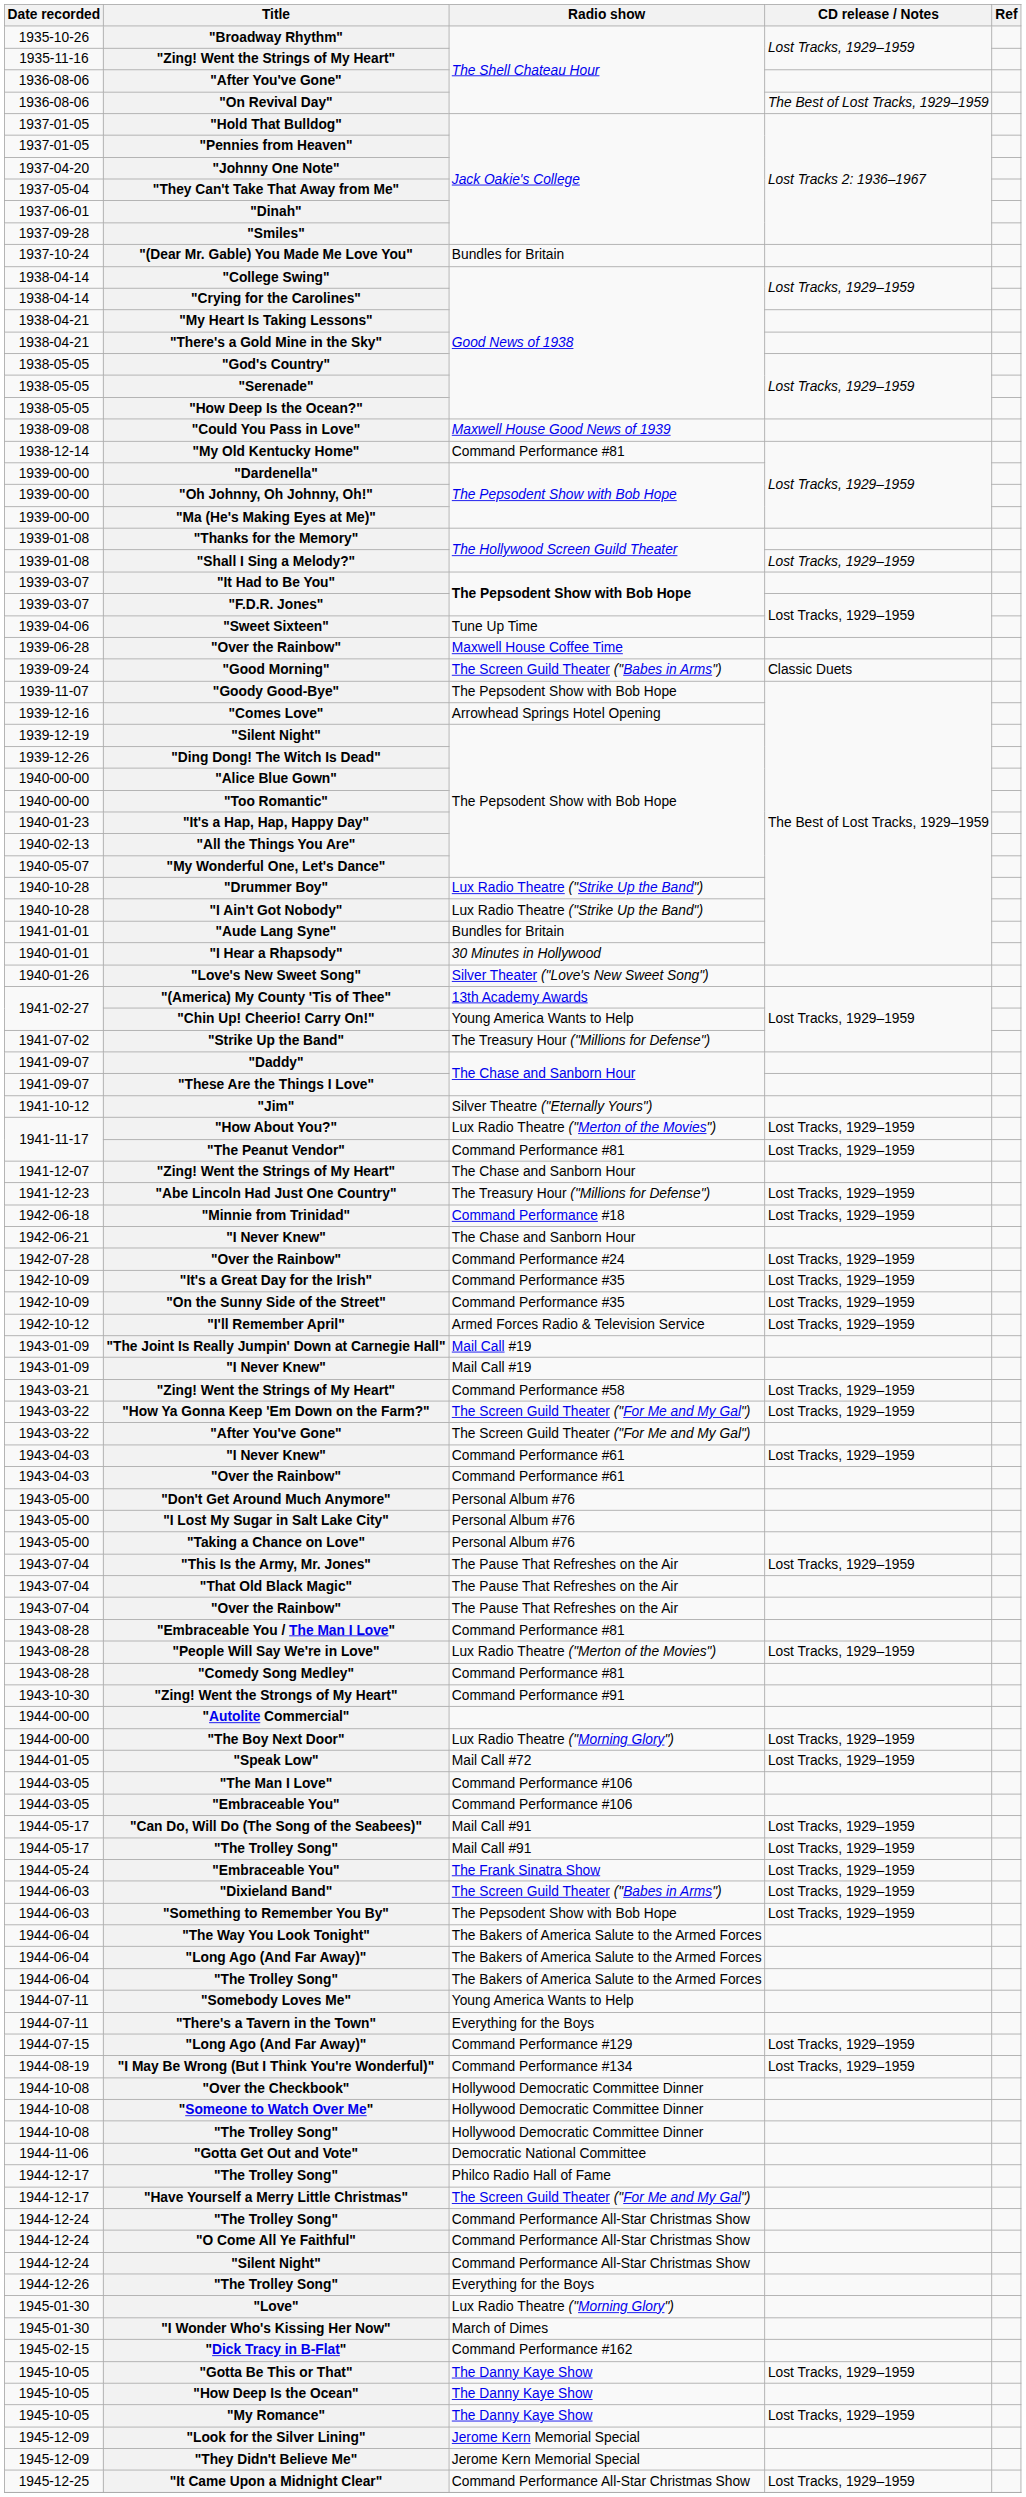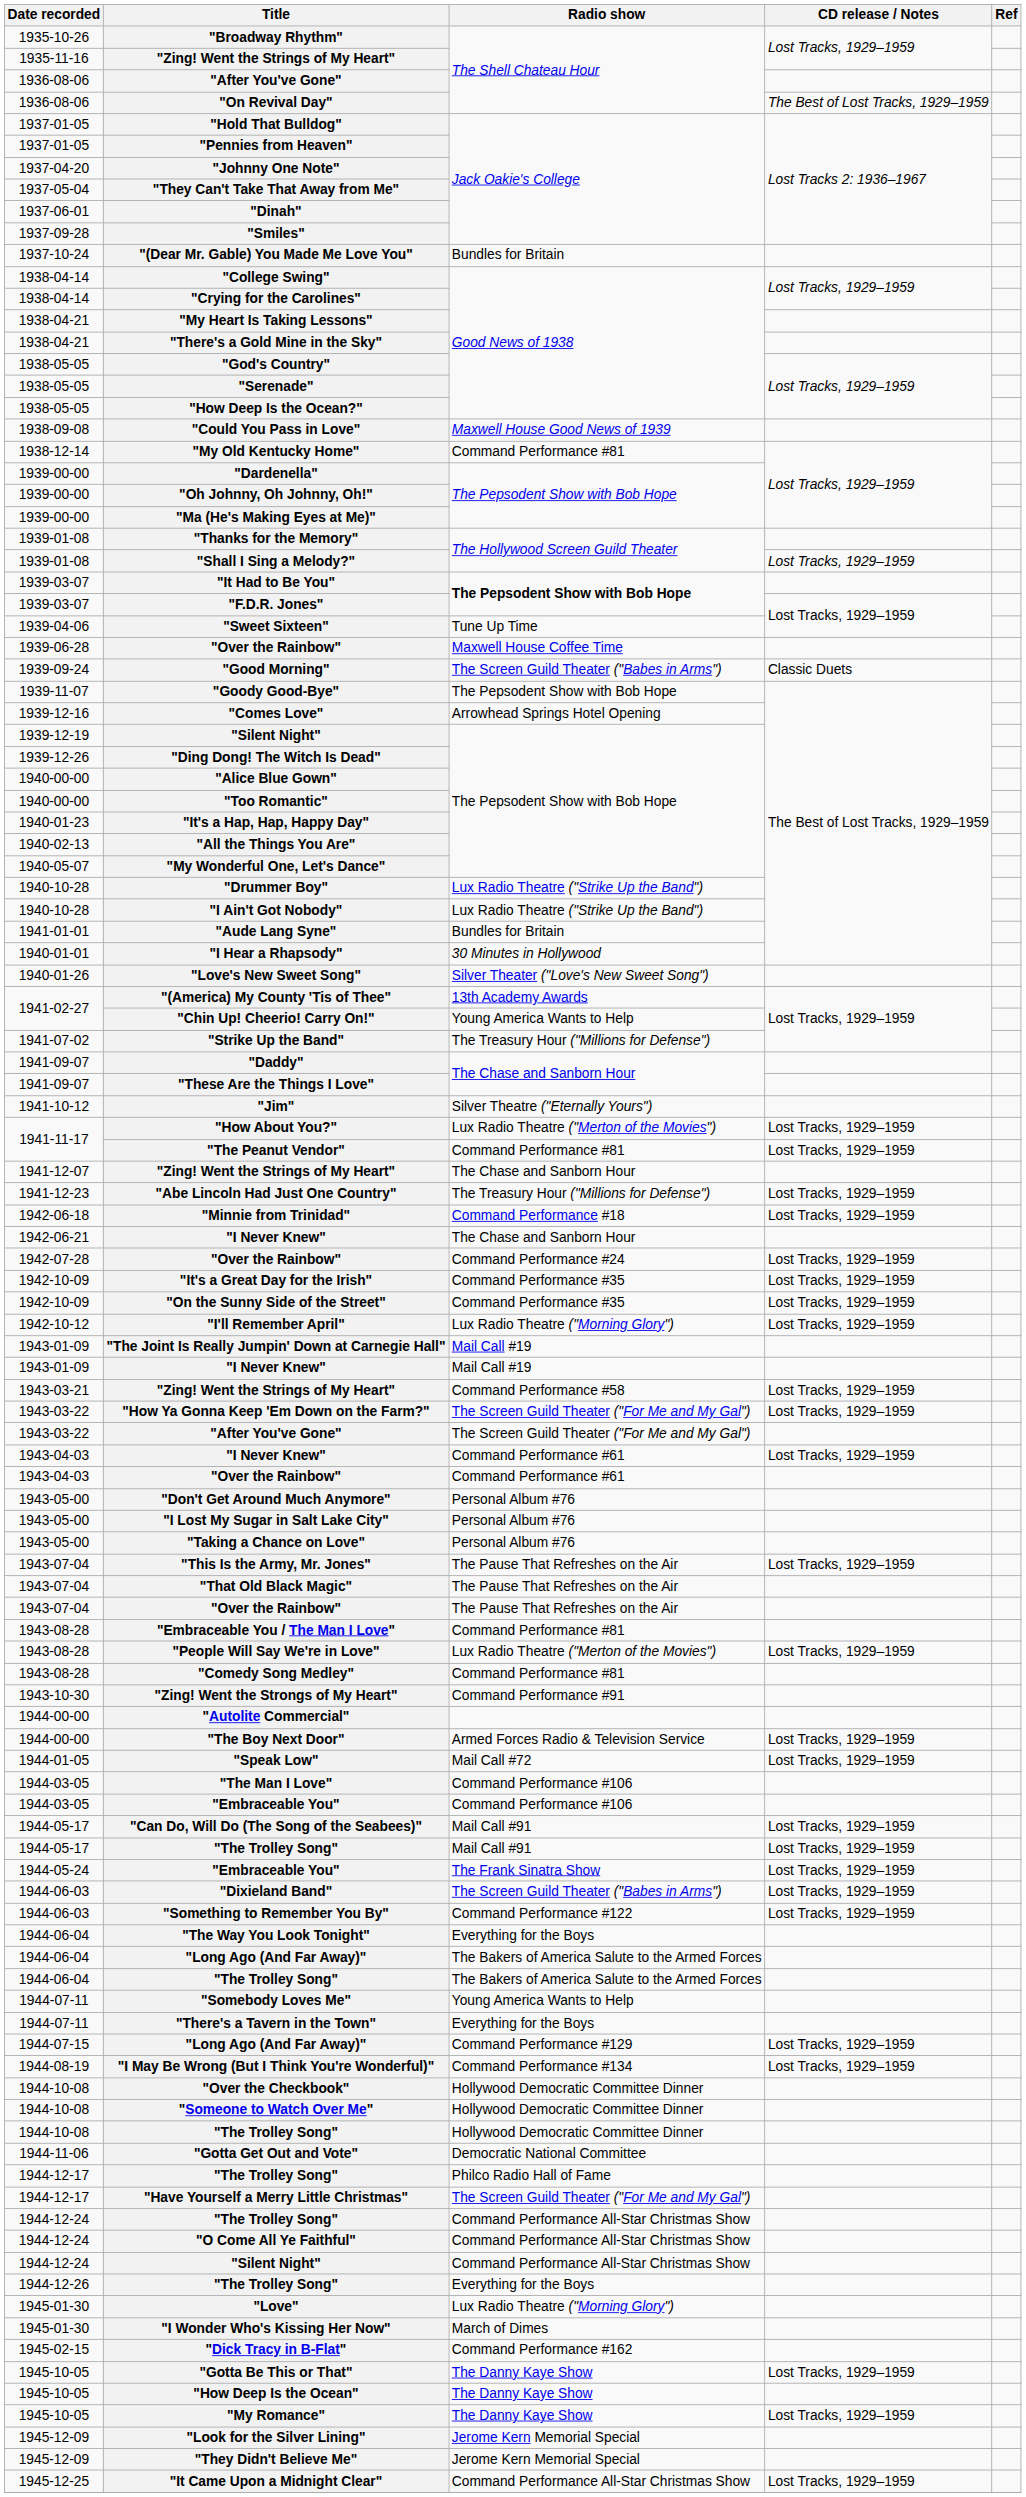"I'll Remember April" | Radio show: Armed Forces Radio & Television Service -> Lux Radio Theatre ("Morning Glory")
"The Boy Next Door" | Radio show: Lux Radio Theatre ("Morning Glory") -> Armed Forces Radio & Television Service
"Something to Remember You By" | Radio show: The Pepsodent Show with Bob Hope -> Command Performance #122
"The Way You Look Tonight" | Radio show: The Bakers of America Salute to the Armed Forces -> Everything for the Boys
